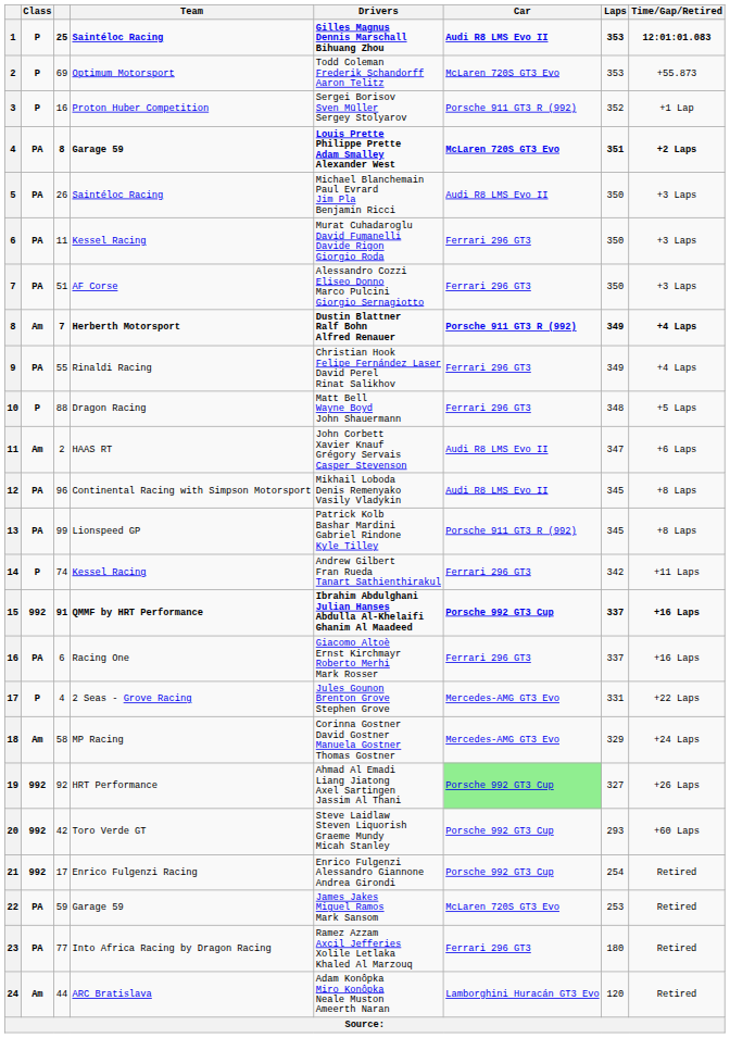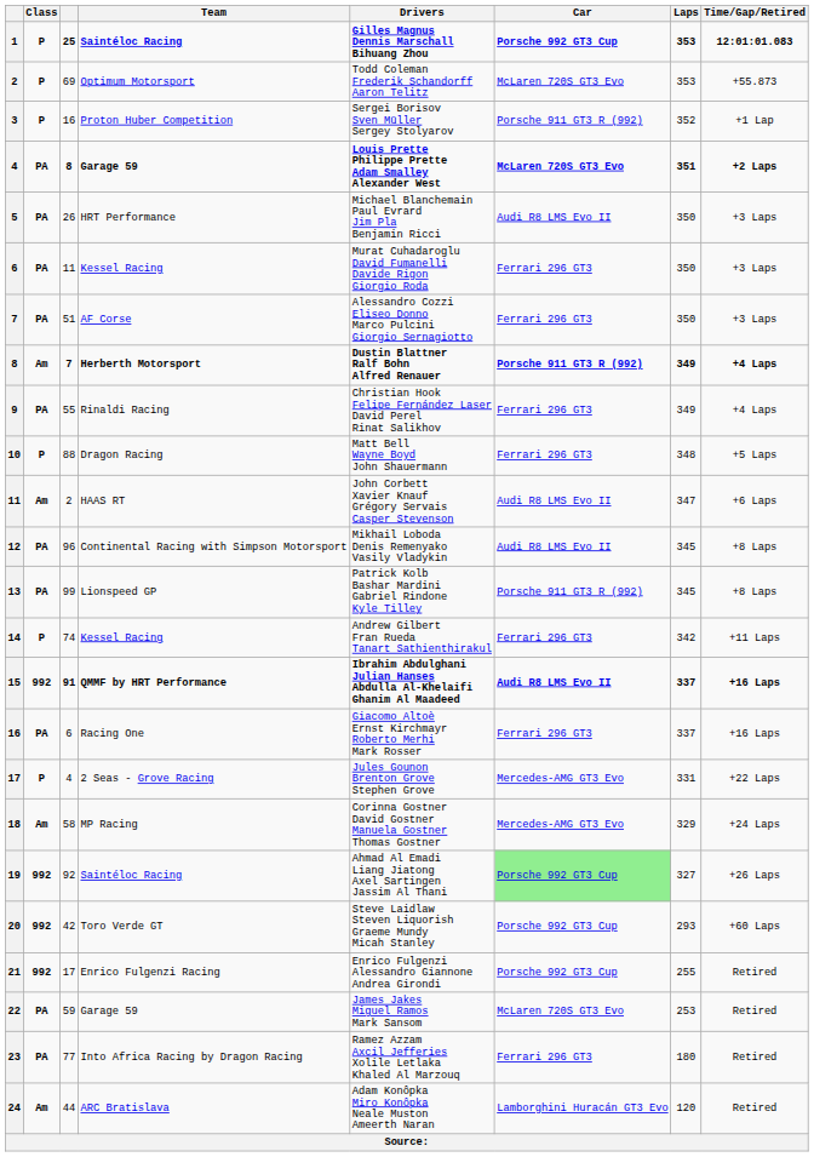1 | Car: Audi R8 LMS Evo II -> Porsche 992 GT3 Cup
5 | Team: Saintéloc Racing -> HRT Performance
15 | Car: Porsche 992 GT3 Cup -> Audi R8 LMS Evo II
19 | Team: HRT Performance -> Saintéloc Racing
21 | Laps: 254 -> 255
